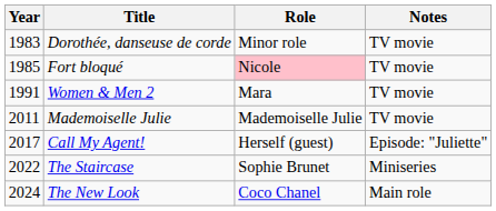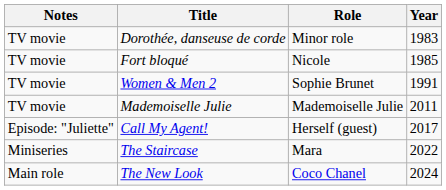columns swapped: Year <-> Notes
Fort bloqué | Role: pink background -> no background
Women & Men 2 | Role: Mara -> Sophie Brunet
The Staircase | Role: Sophie Brunet -> Mara
